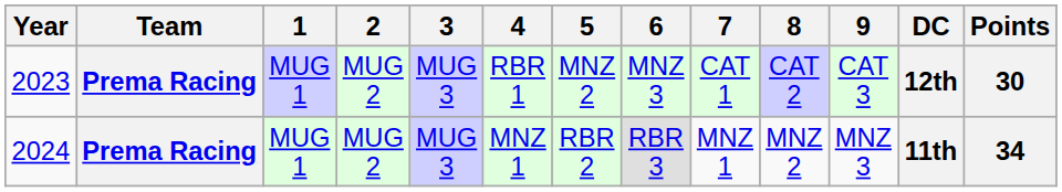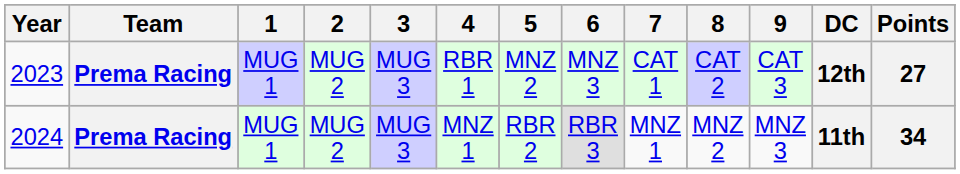2023 | Points: 30 -> 27
